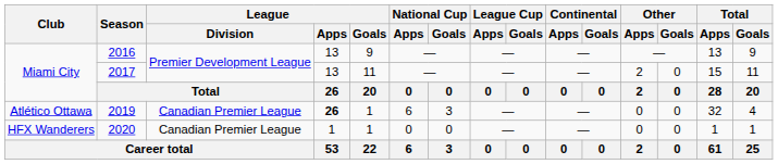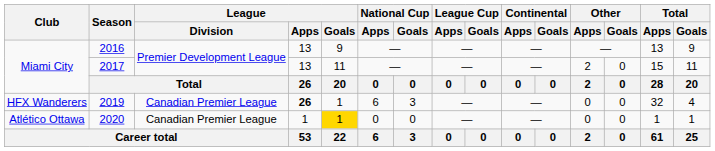2019 | Club: Atlético Ottawa -> HFX Wanderers
2020 | Club: HFX Wanderers -> Atlético Ottawa
2020 | League / Goals: no background -> gold background
